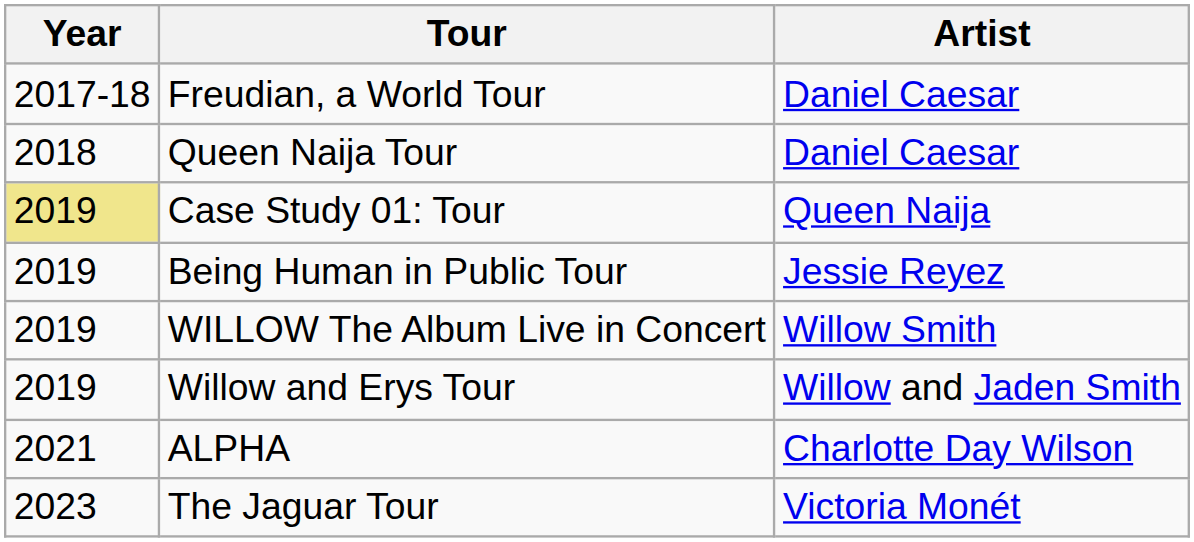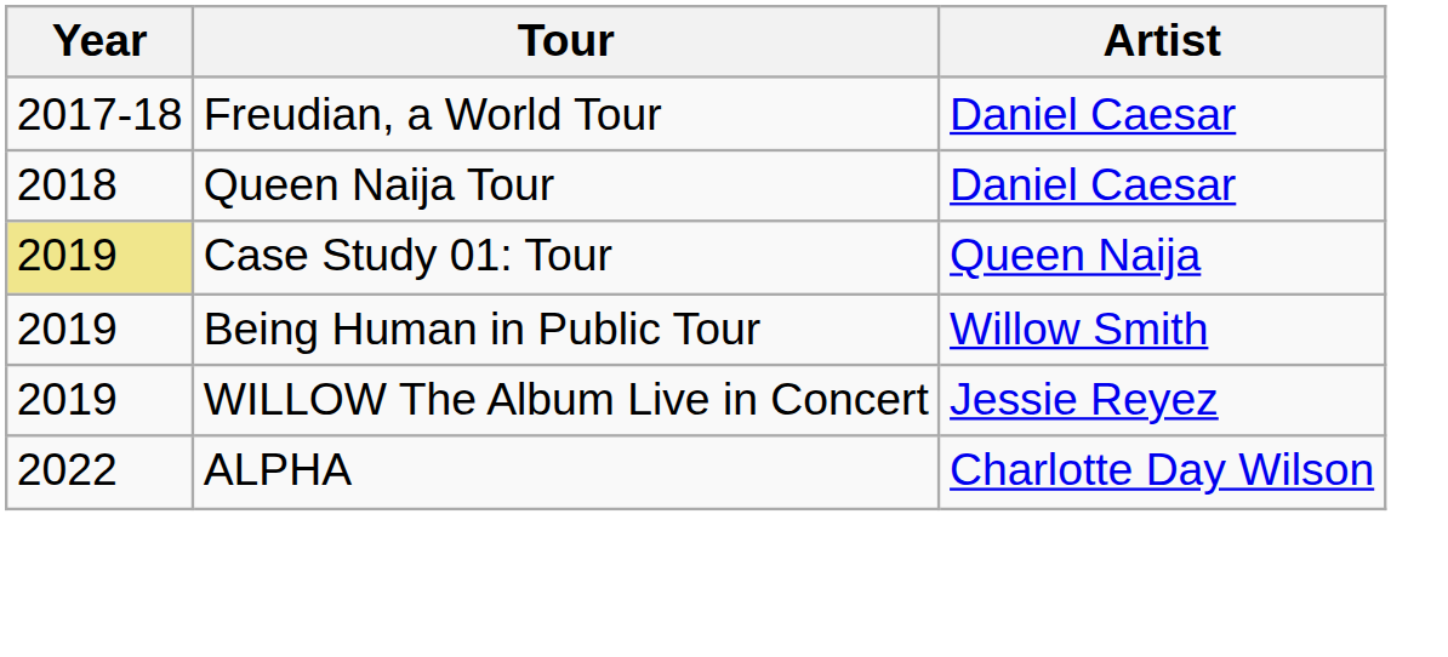Being Human in Public Tour | Artist: Jessie Reyez -> Willow Smith
WILLOW The Album Live in Concert | Artist: Willow Smith -> Jessie Reyez
- row: 2019 | Willow and Erys Tour | Willow and Jaden Smith
ALPHA | Year: 2021 -> 2022
- row: 2023 | The Jaguar Tour | Victoria Monét
